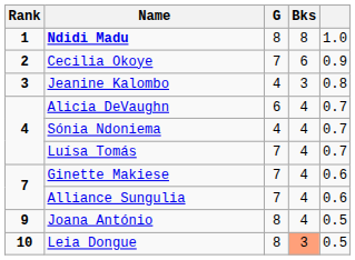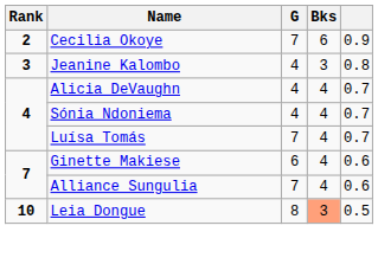- row: 1 | Ndidi Madu | 8 | 8 | 1.0
Alicia DeVaughn | G: 6 -> 4
Ginette Makiese | G: 7 -> 6
- row: 9 | Joana António | 8 | 4 | 0.5
